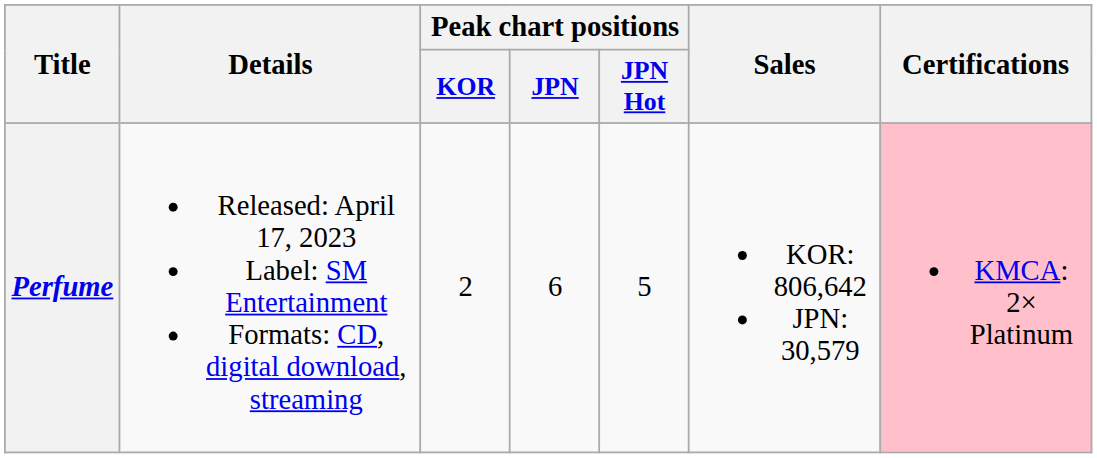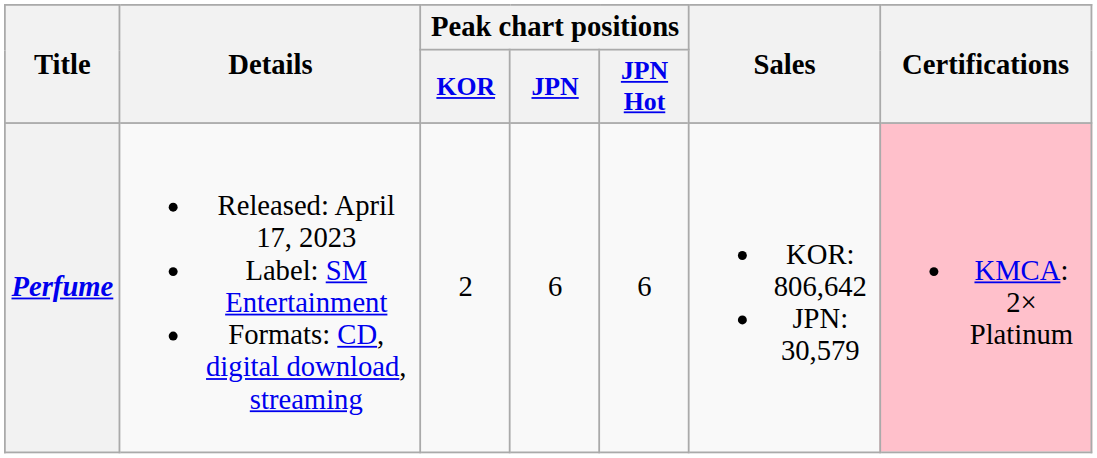Perfume | Peak chart positions / JPN Hot: 5 -> 6
